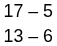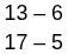rows swapped: 17 – 5 <-> 13 – 6
